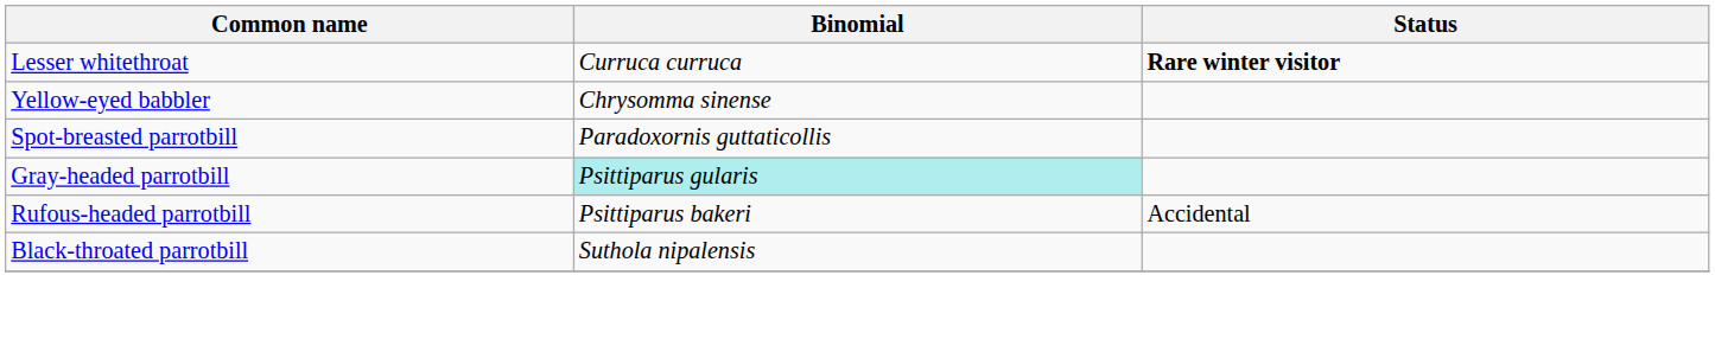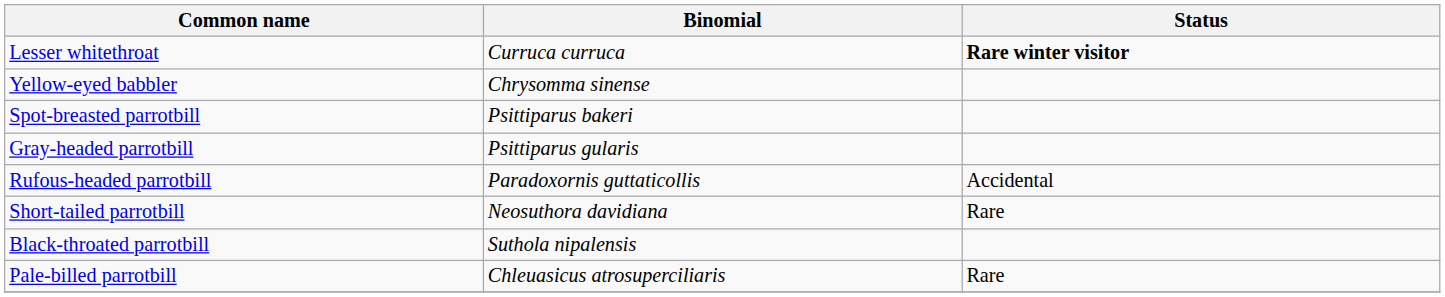Spot-breasted parrotbill | Binomial: Paradoxornis guttaticollis -> Psittiparus bakeri
Gray-headed parrotbill | Binomial: paleturquoise background -> no background
Rufous-headed parrotbill | Binomial: Psittiparus bakeri -> Paradoxornis guttaticollis
+ row: Short-tailed parrotbill | Neosuthora davidiana | Rare
+ row: Pale-billed parrotbill | Chleuasicus atrosuperciliaris | Rare
